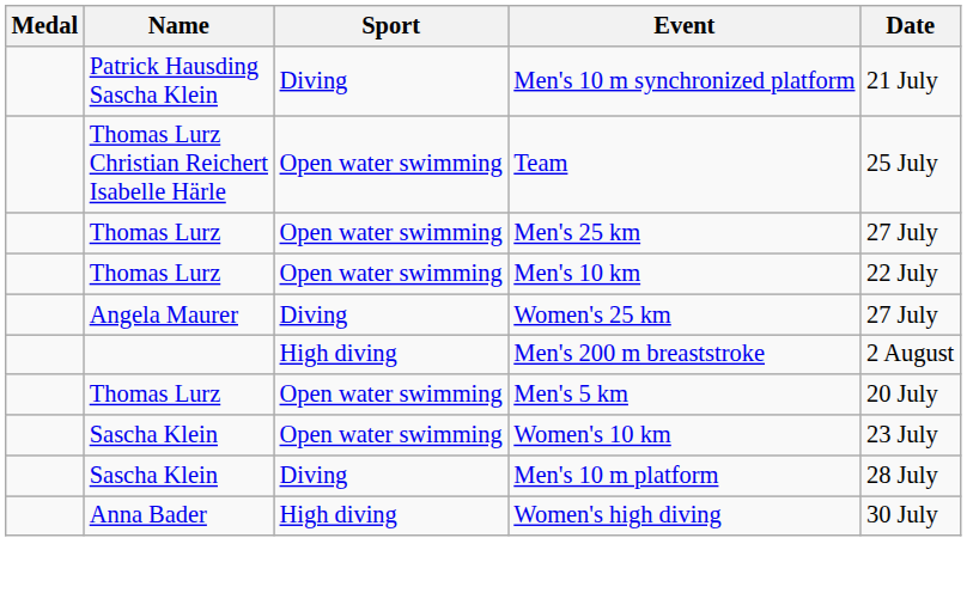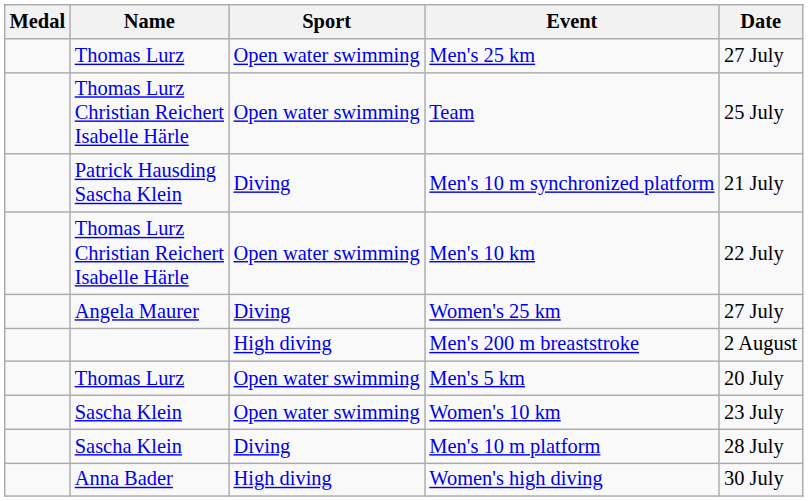rows swapped: Men's 10 m synchronized platform <-> Men's 25 km
Men's 10 km | Name: Thomas Lurz -> Thomas Lurz Christian Reichert Isabelle Härle
